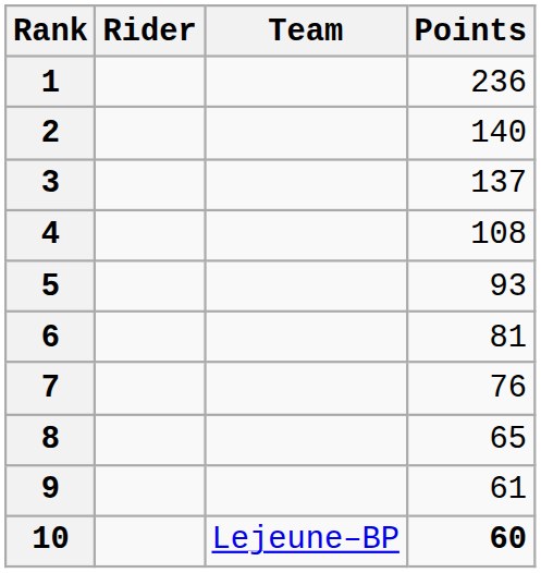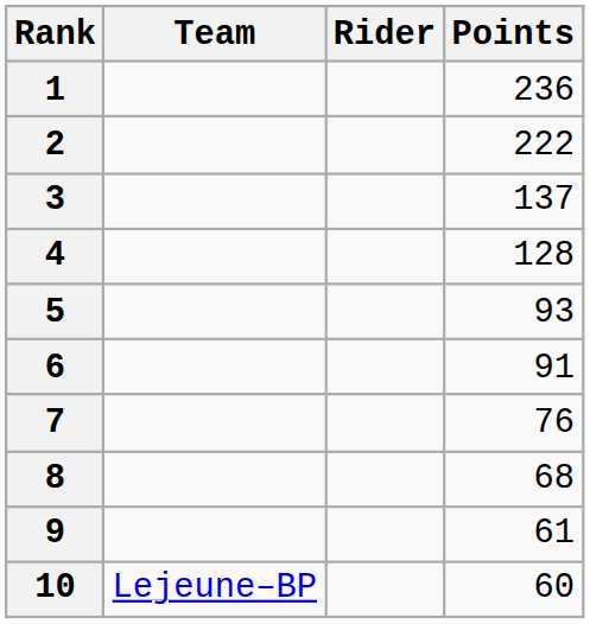columns swapped: Rider <-> Team
2 | Points: 140 -> 222
4 | Points: 108 -> 128
6 | Points: 81 -> 91
8 | Points: 65 -> 68
10 | Points: bold -> normal
